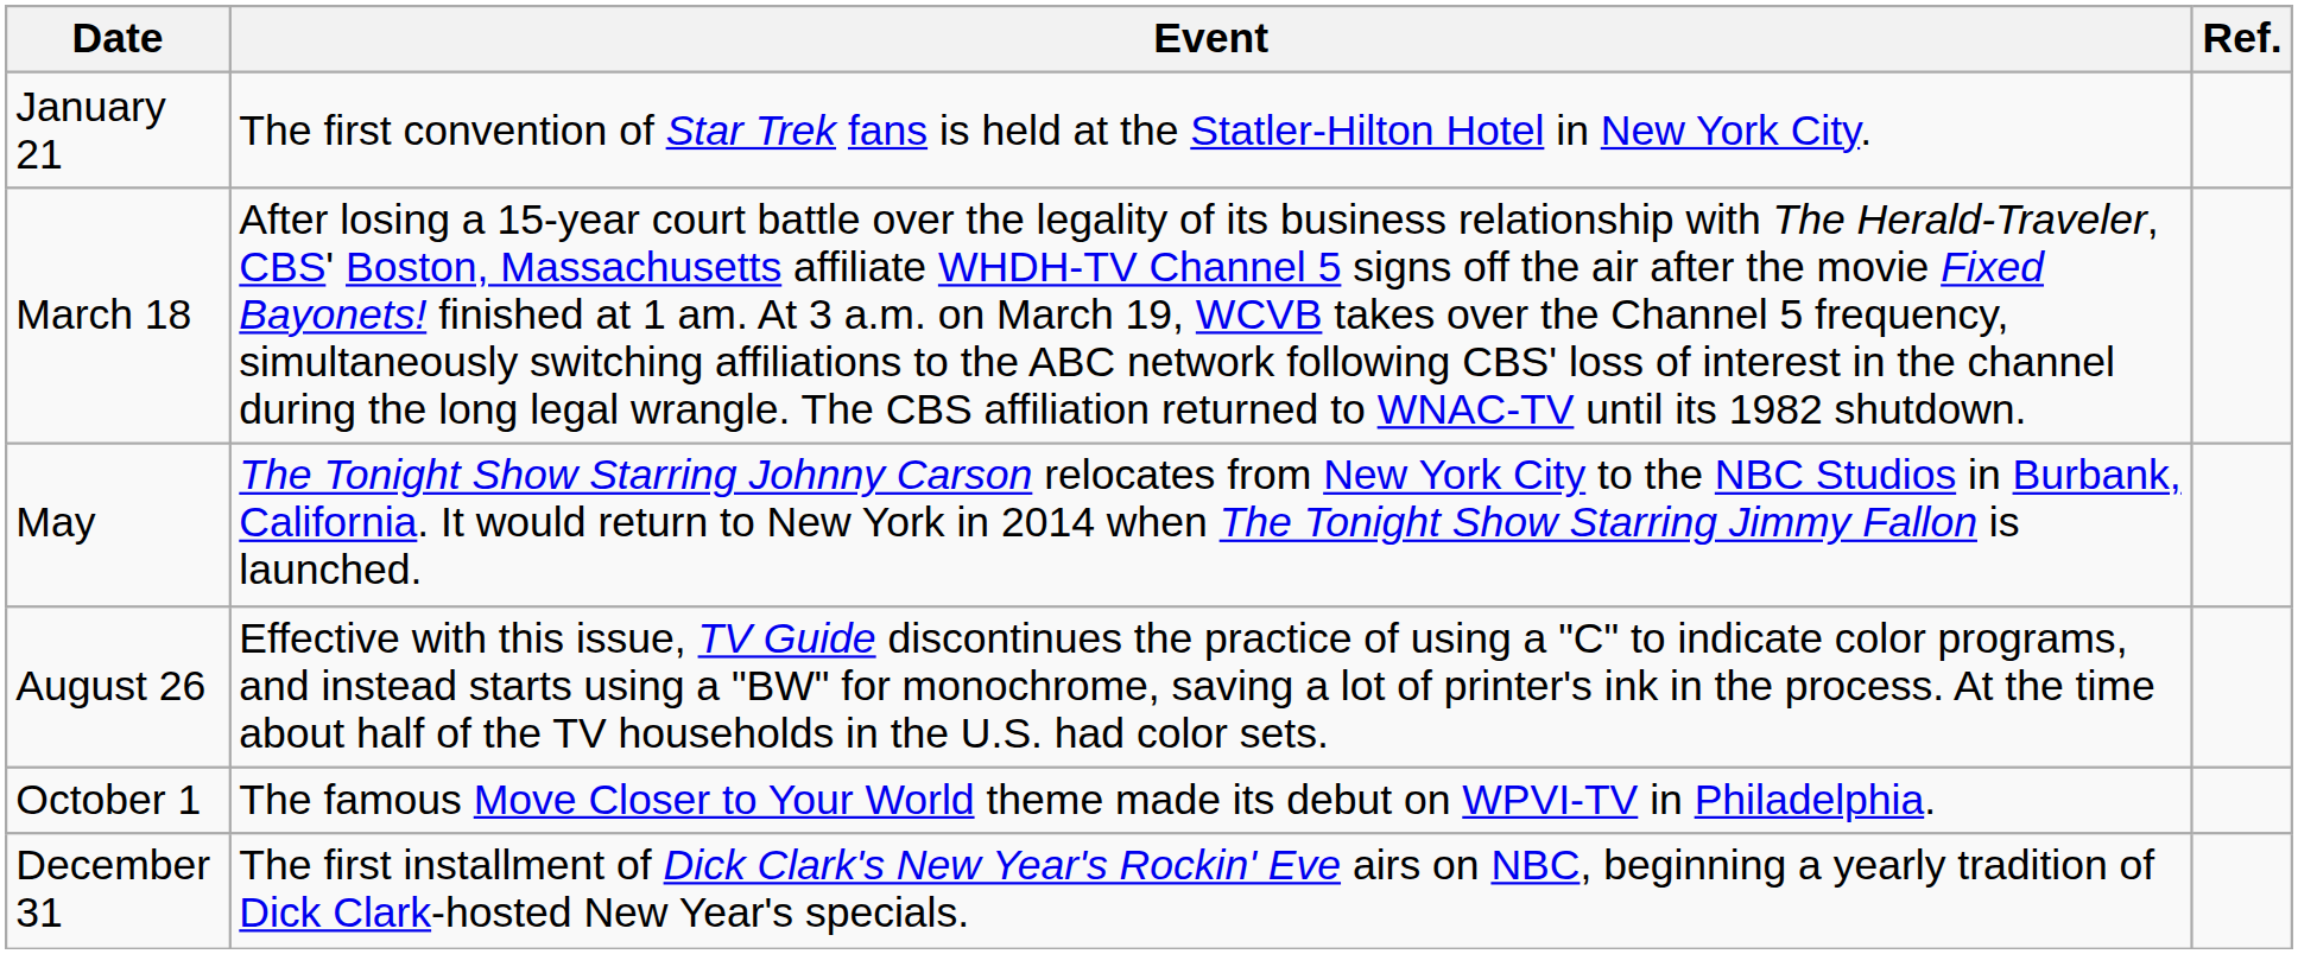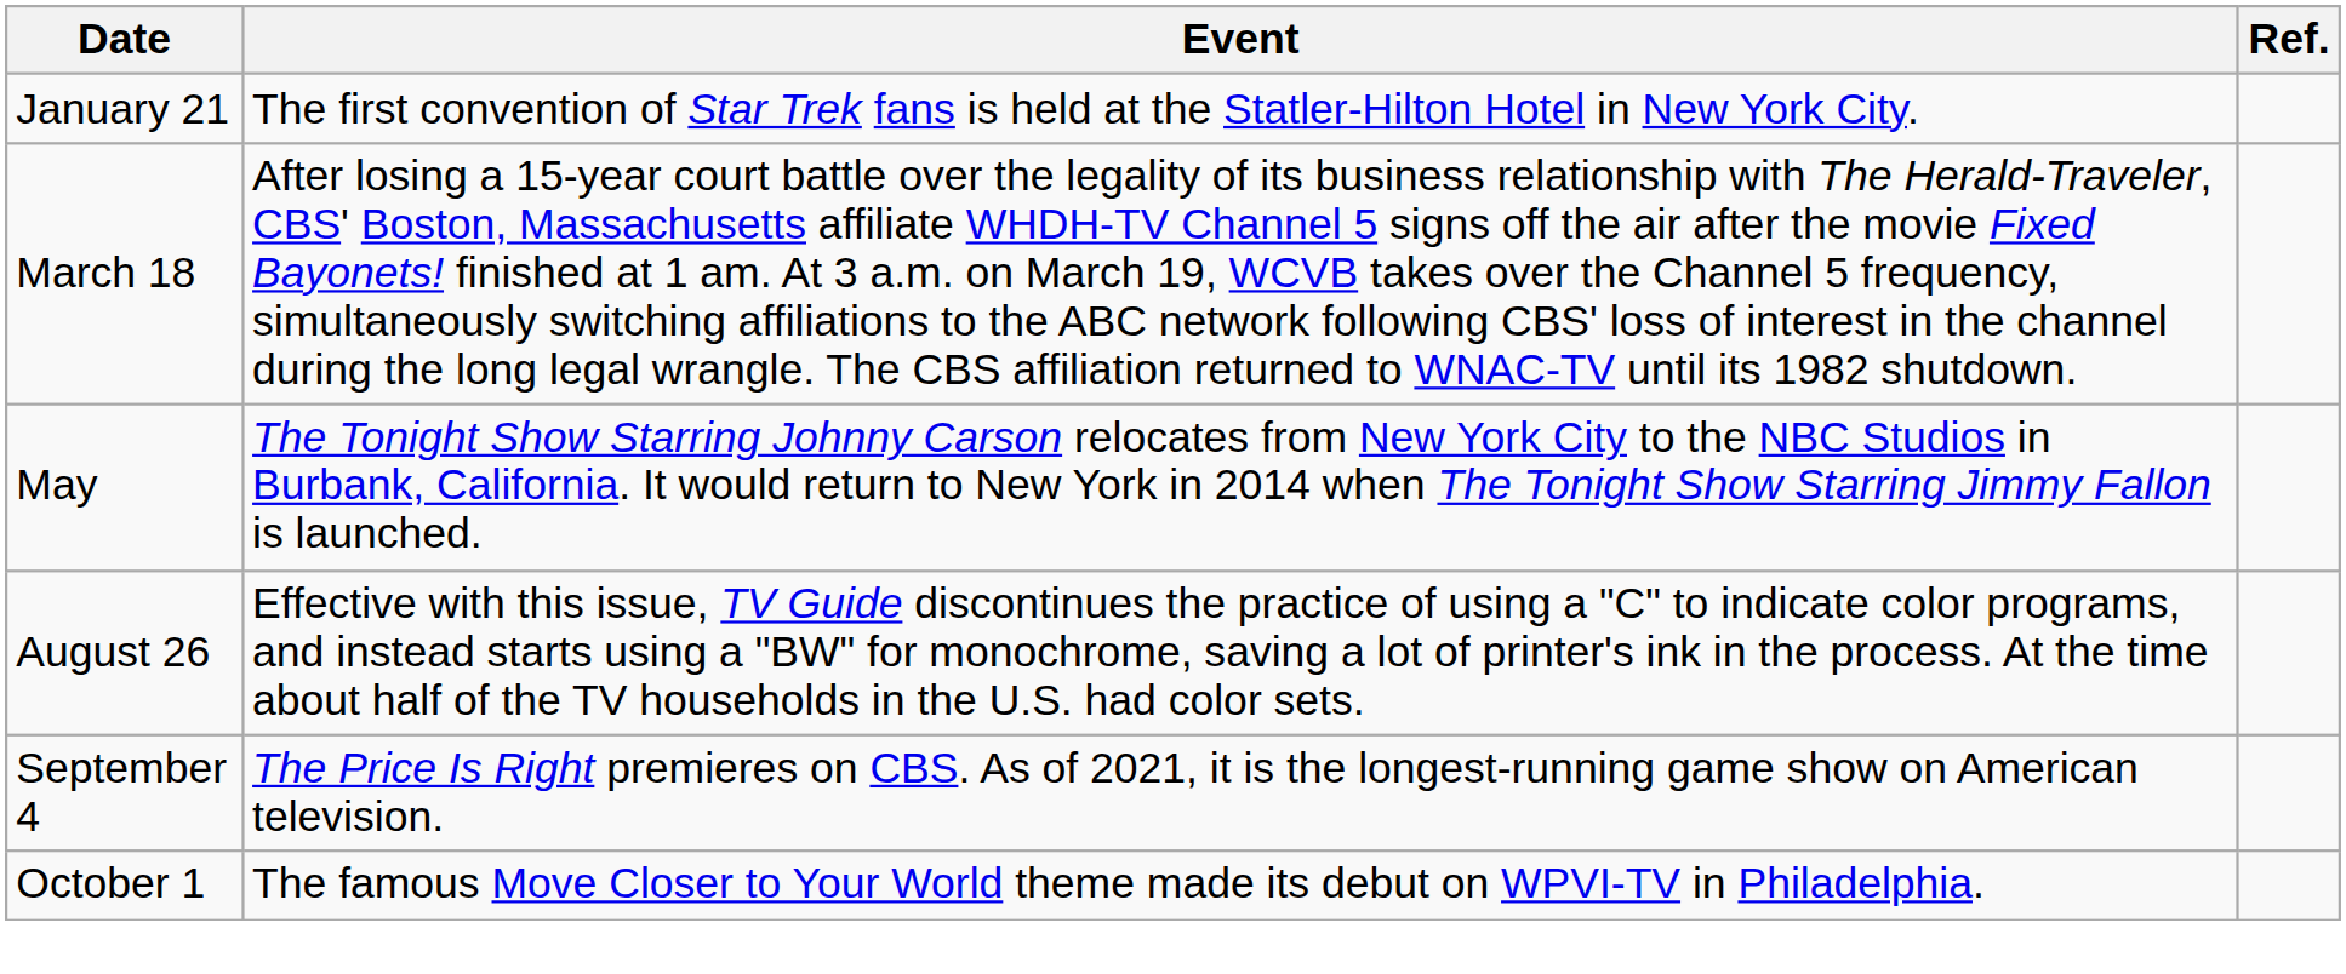+ row: September 4 | The Price Is Right premieres on CBS. As of 2021, it is the longest-running game show on American television.
- row: December 31 | The first installment of Dick Clark's New Year's Rockin' Eve airs on NBC, beginning a yearly tradition of Dick Clark-hosted New Year's specials.
